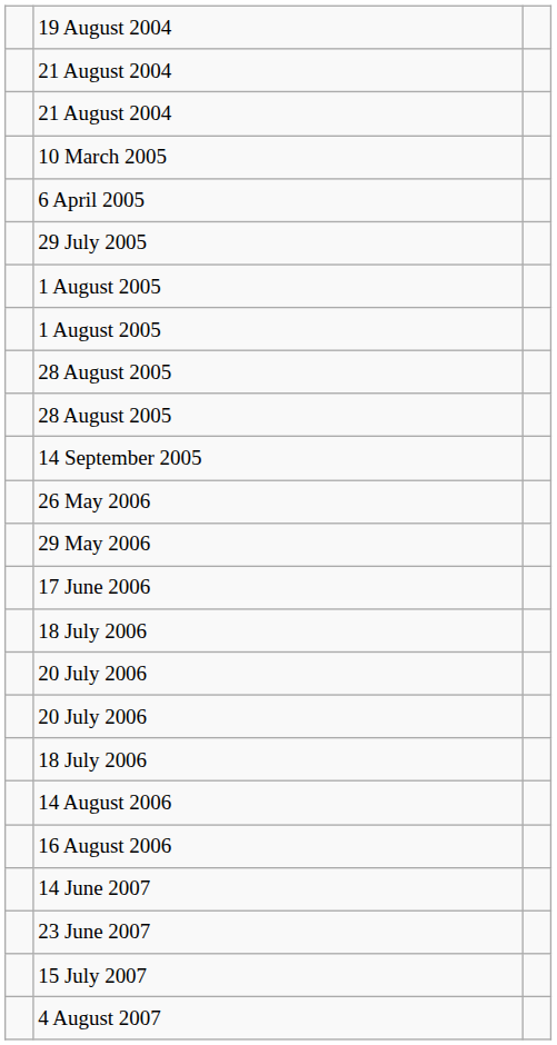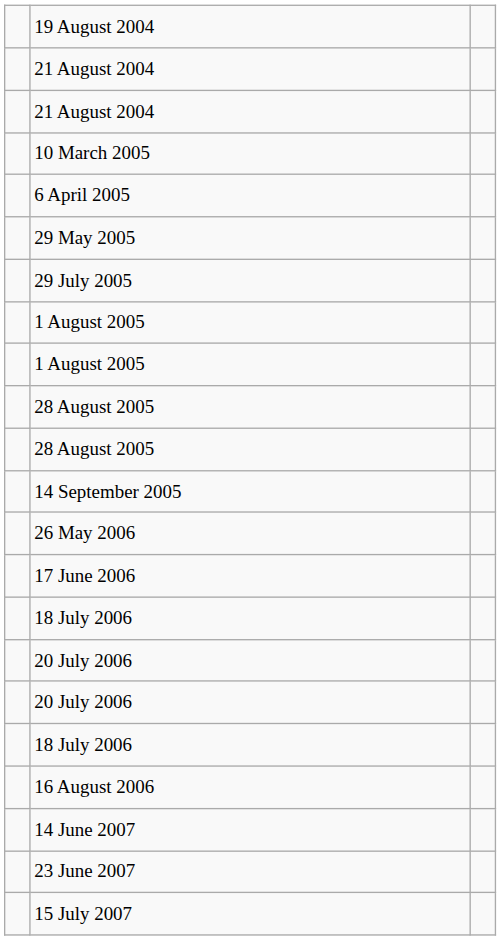+ row: 29 May 2005
- row: 29 May 2006
- row: 14 August 2006
- row: 4 August 2007
